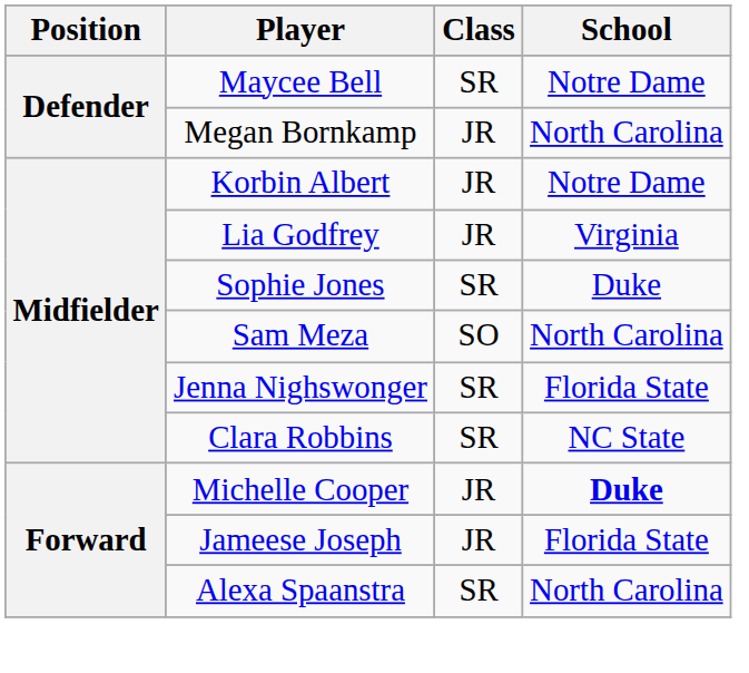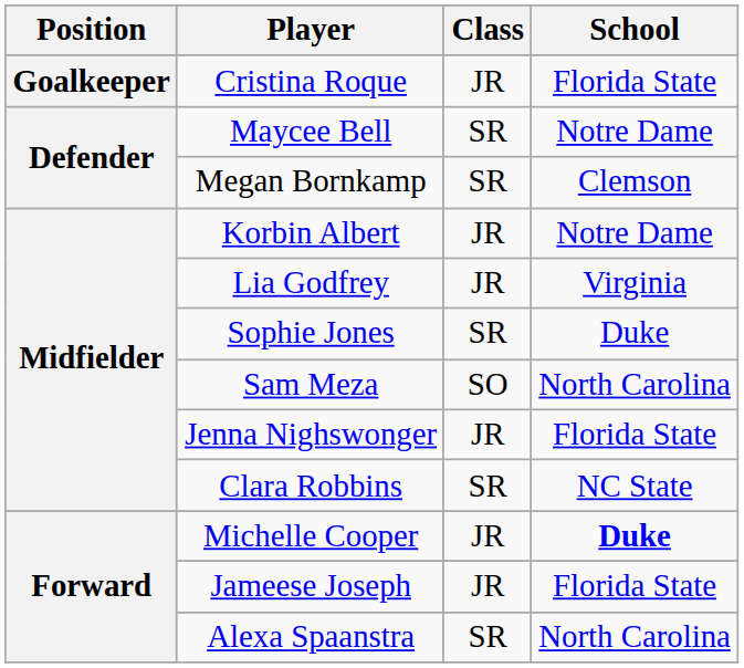+ row: Goalkeeper | Cristina Roque | JR | Florida State
Megan Bornkamp | Class: JR -> SR
Megan Bornkamp | School: North Carolina -> Clemson
Jenna Nighswonger | Class: SR -> JR
